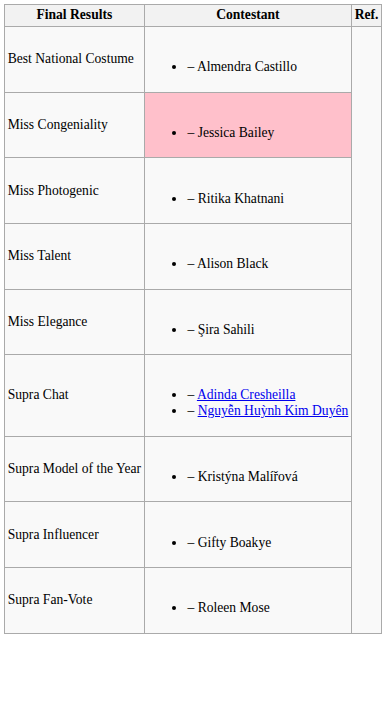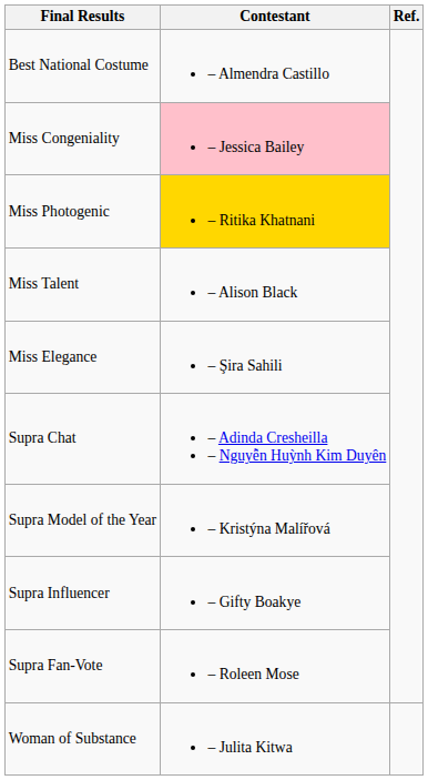Miss Photogenic | Contestant: no background -> gold background
+ row: Woman of Substance | – Julita Kitwa
